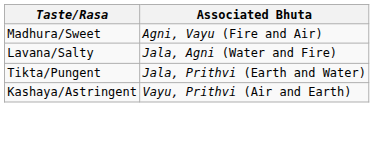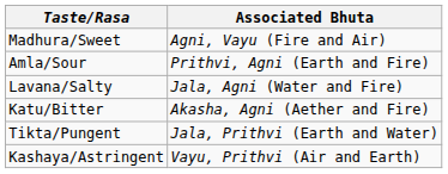+ row: Amla/Sour | Prithvi, Agni (Earth and Fire)
+ row: Katu/Bitter | Akasha, Agni (Aether and Fire)
